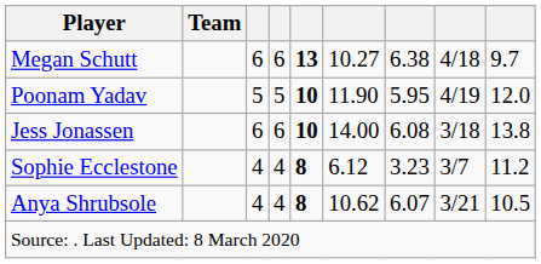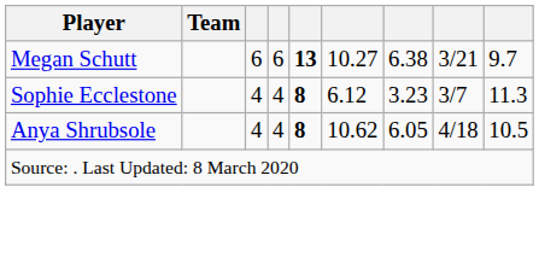Megan Schutt | column 8: 4/18 -> 3/21
- row: Poonam Yadav | 5 | 5 | 10 | 11.90 | 5.95 | 4/19 | 12.0
- row: Jess Jonassen | 6 | 6 | 10 | 14.00 | 6.08 | 3/18 | 13.8
Sophie Ecclestone | column 9: 11.2 -> 11.3
Anya Shrubsole | column 7: 6.07 -> 6.05
Anya Shrubsole | column 8: 3/21 -> 4/18
